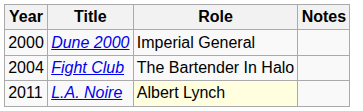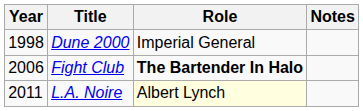Dune 2000 | Year: 2000 -> 1998
Fight Club | Year: 2004 -> 2006
Fight Club | Role: normal -> bold
